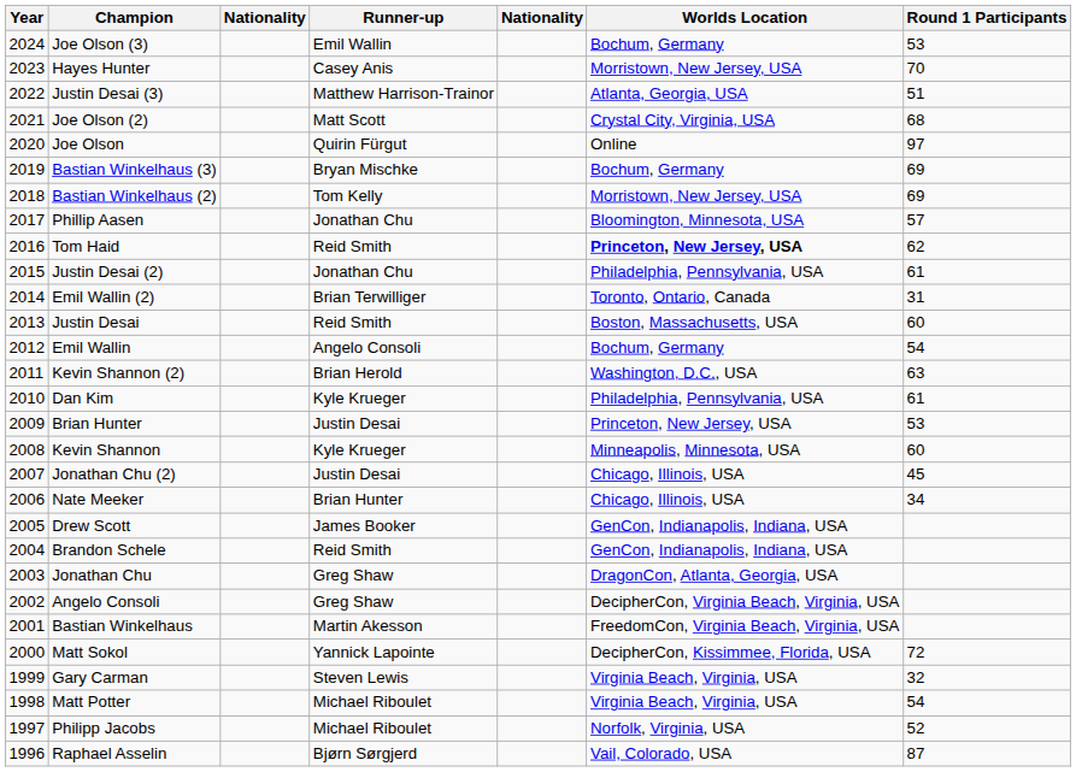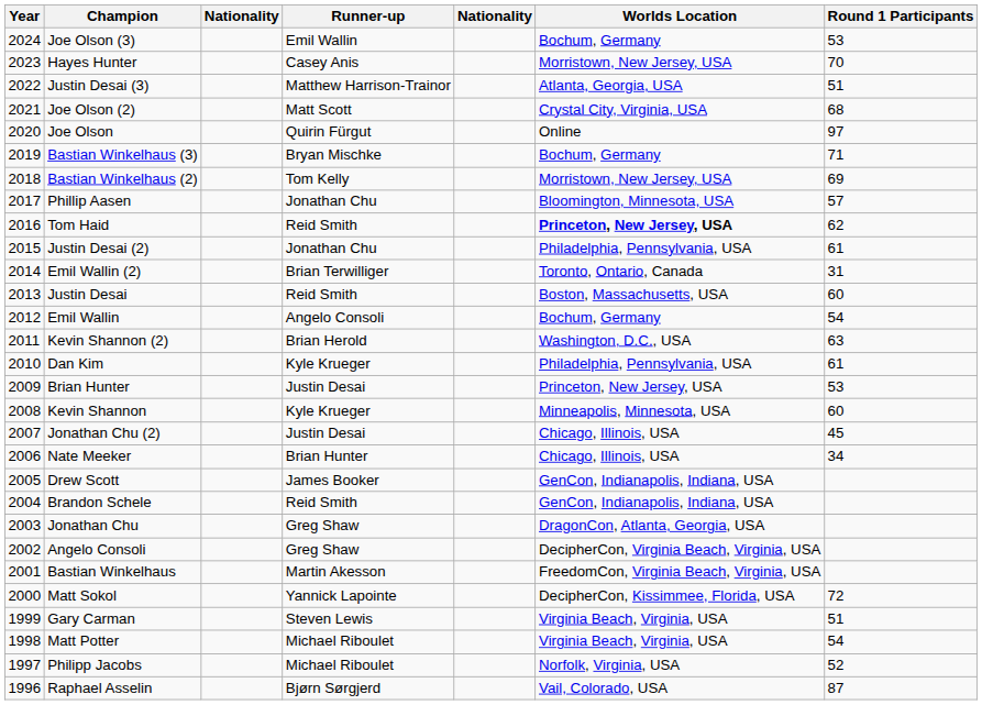Bastian Winkelhaus (3) | Round 1 Participants: 69 -> 71
Gary Carman | Round 1 Participants: 32 -> 51
